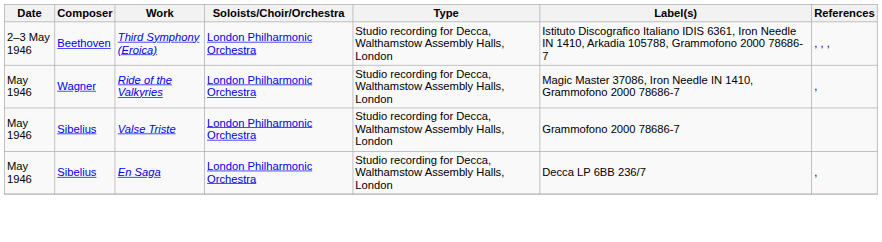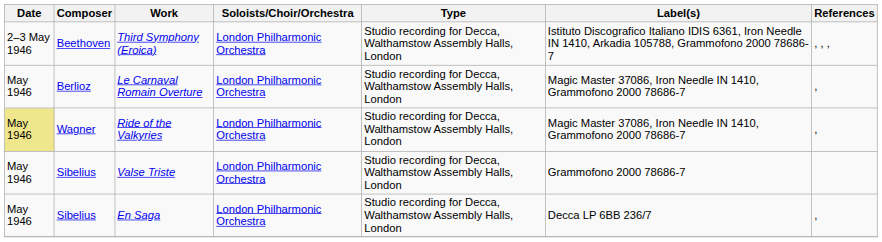+ row: May 1946 | Berlioz | Le Carnaval Romain Overture | London Philharmonic Orchestra | Studio recording for Decca, Walthamstow Assembly Halls, London | Magic Master 37086, Iron Needle IN 1410, Grammofono 2000 78686-7 | ,
Ride of the Valkyries | Date: no background -> khaki background
